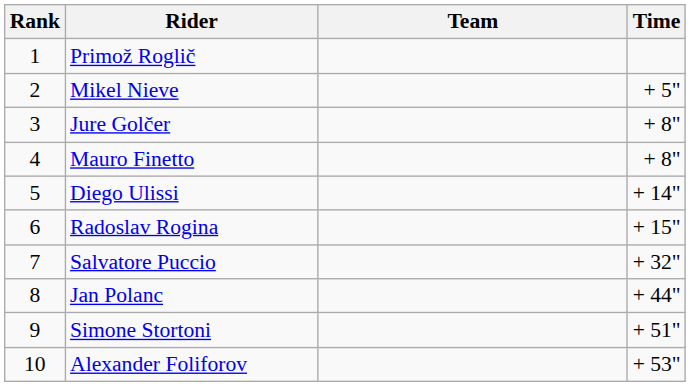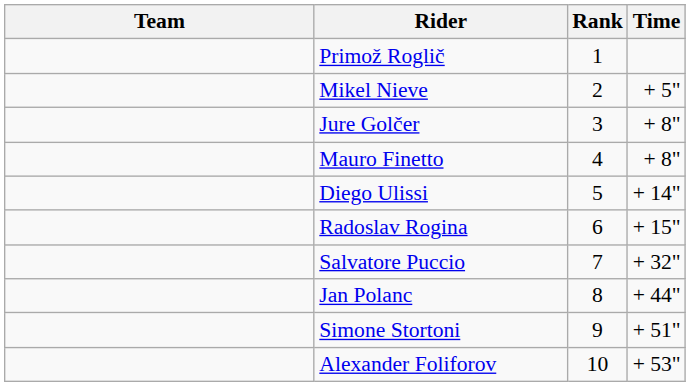columns swapped: Rank <-> Team
